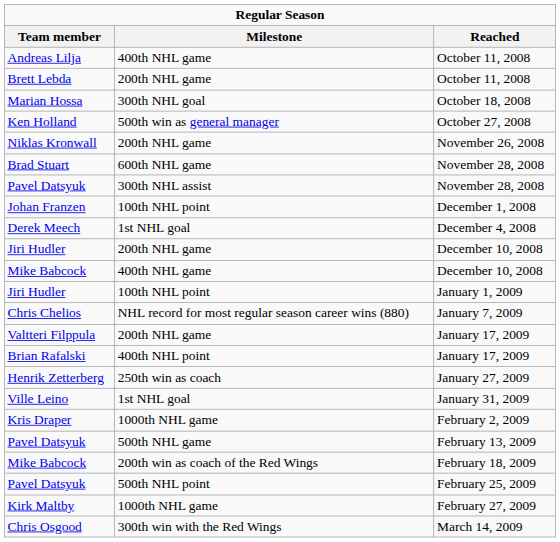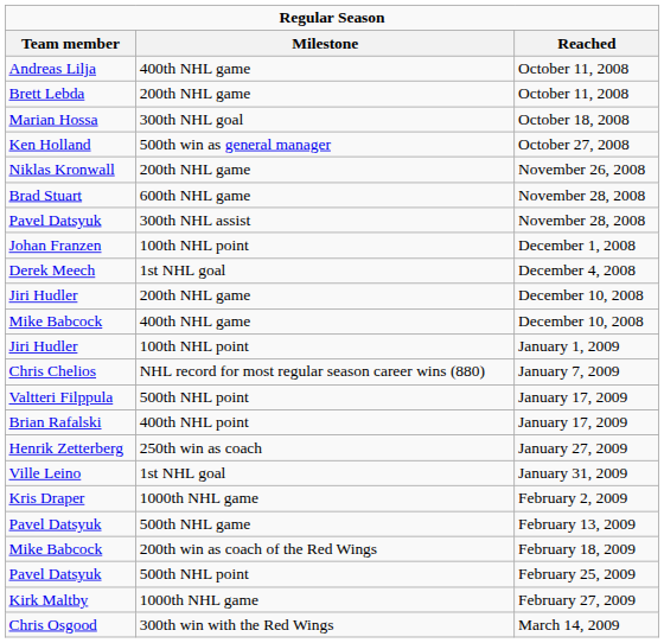Valtteri Filppula | Milestone: 200th NHL game -> 500th NHL point
